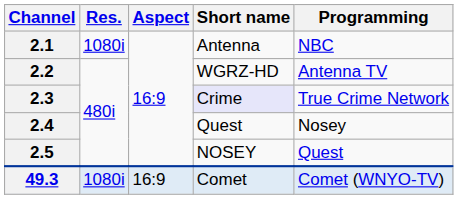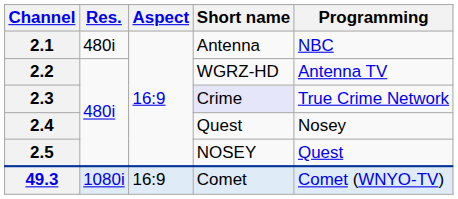2.1 | Res.: 1080i -> 480i
